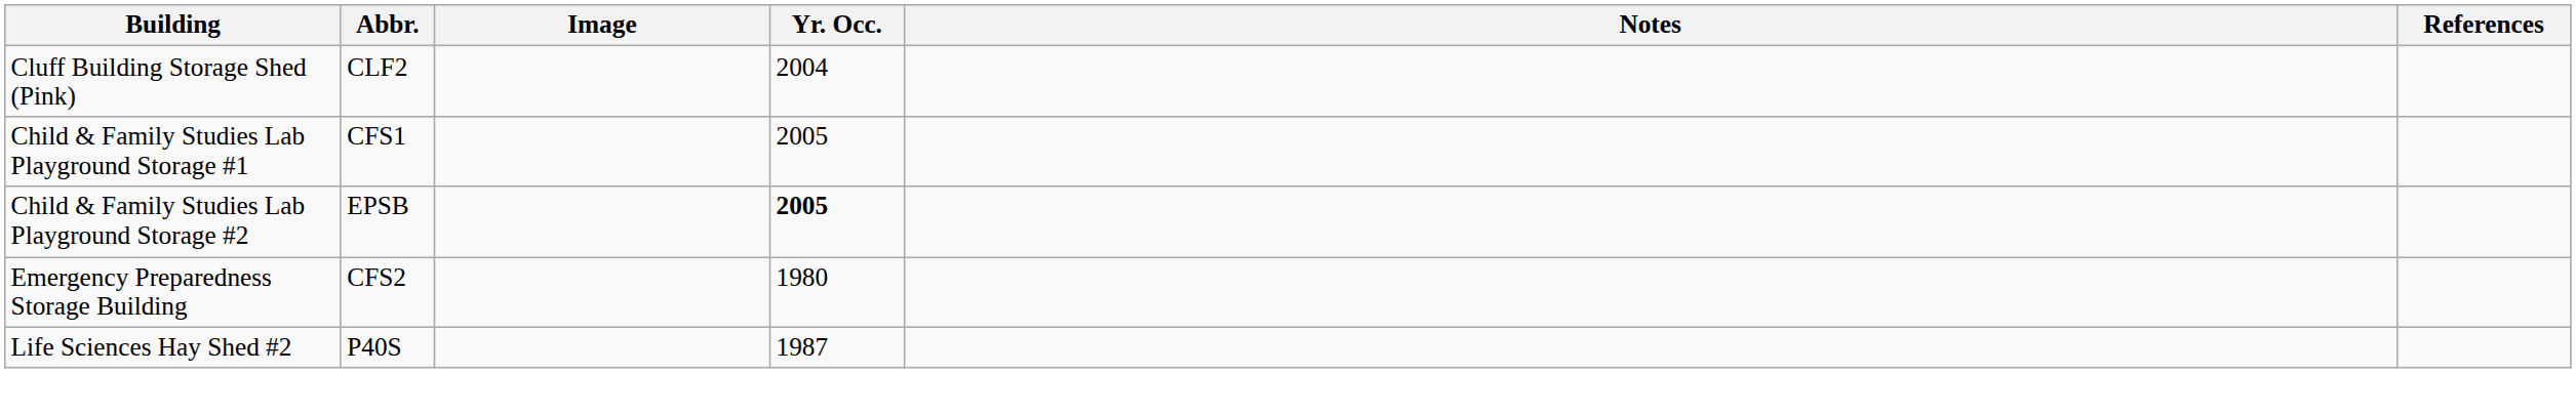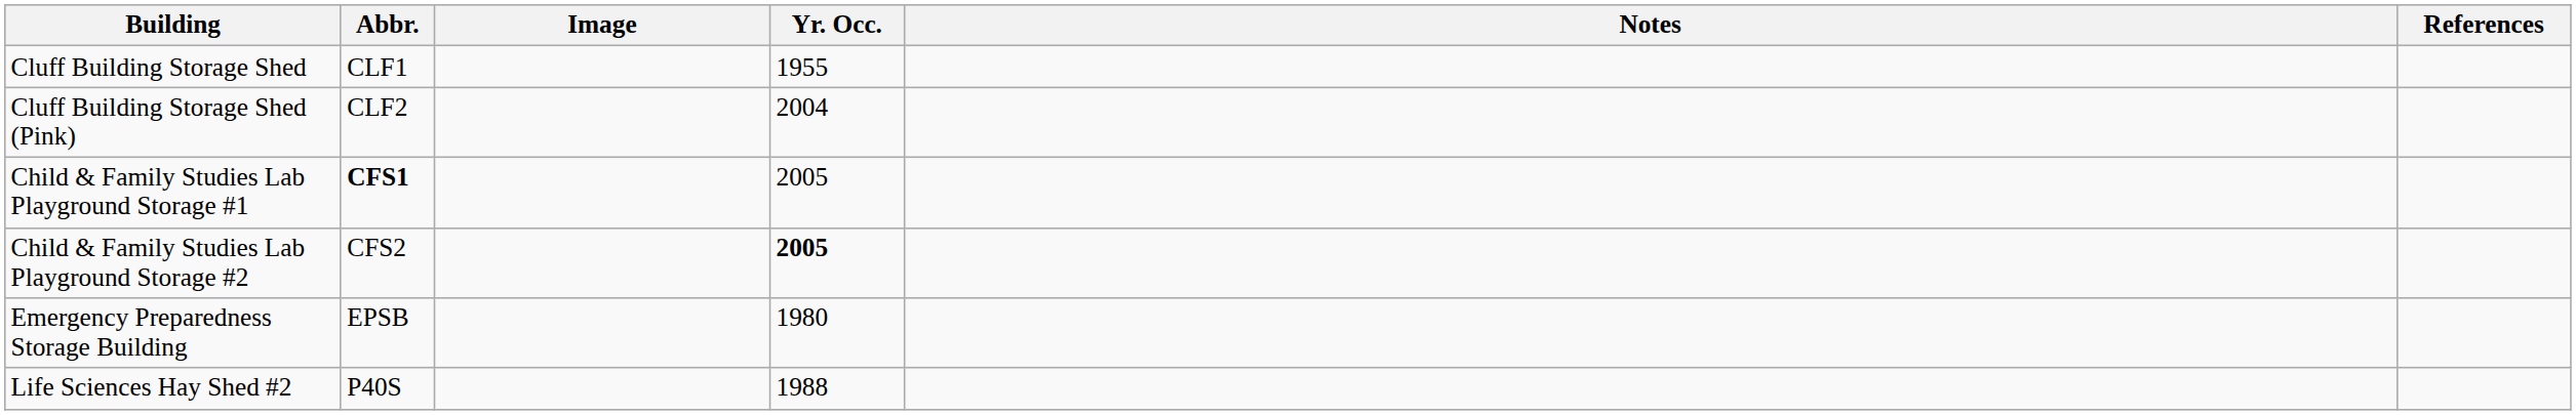+ row: Cluff Building Storage Shed | CLF1 | 1955
Child & Family Studies Lab Playground Storage #1 | Abbr.: normal -> bold
Child & Family Studies Lab Playground Storage #2 | Abbr.: EPSB -> CFS2
Emergency Preparedness Storage Building | Abbr.: CFS2 -> EPSB
Life Sciences Hay Shed #2 | Yr. Occ.: 1987 -> 1988
